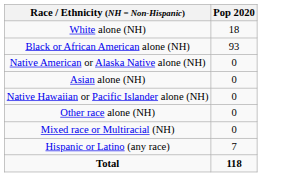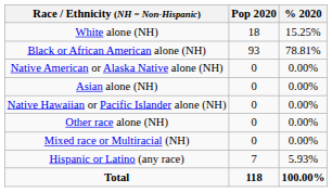+ column: % 2020 | 15.25% | 78.81% | 0.00% | 0.00% | 0.00% | 0.00% | 0.00% | 5.93% | 100.00%
